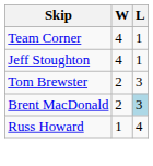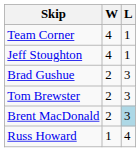+ row: Brad Gushue | 2 | 3
